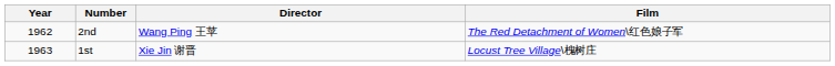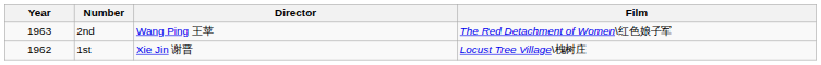2nd | Year: 1962 -> 1963
1st | Year: 1963 -> 1962
